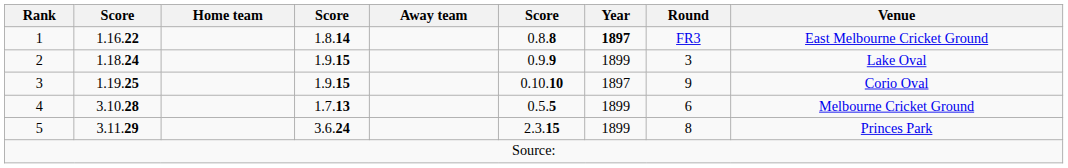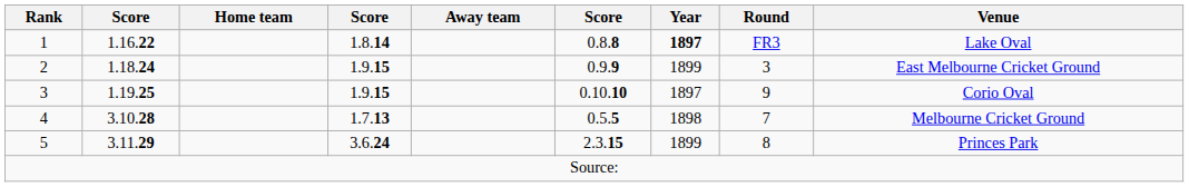1 | Venue: East Melbourne Cricket Ground -> Lake Oval
2 | Venue: Lake Oval -> East Melbourne Cricket Ground
4 | Year: 1899 -> 1898
4 | Round: 6 -> 7
